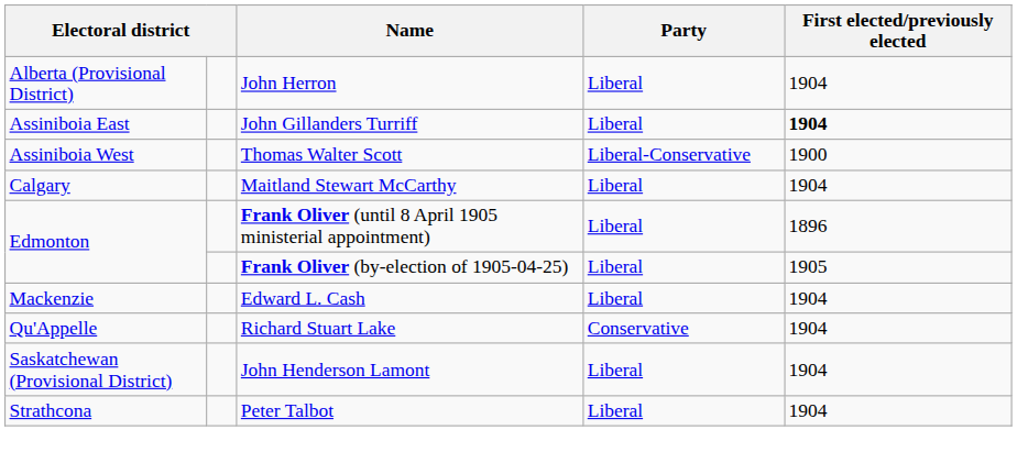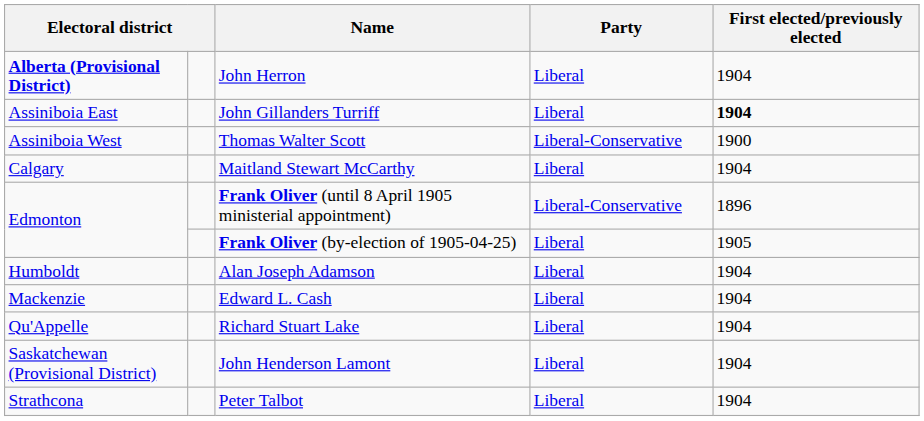John Herron | column 1: normal -> bold
Frank Oliver (until 8 April 1905 ministerial appointment) | Party: Liberal -> Liberal-Conservative
+ row: Humboldt | Alan Joseph Adamson | Liberal | 1904
Richard Stuart Lake | Party: Conservative -> Liberal
